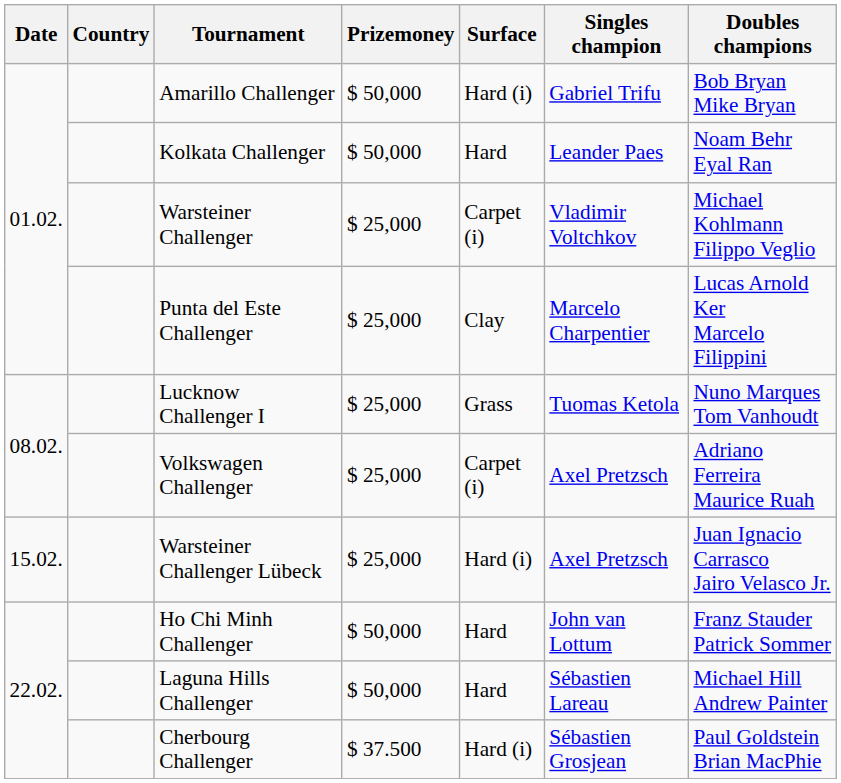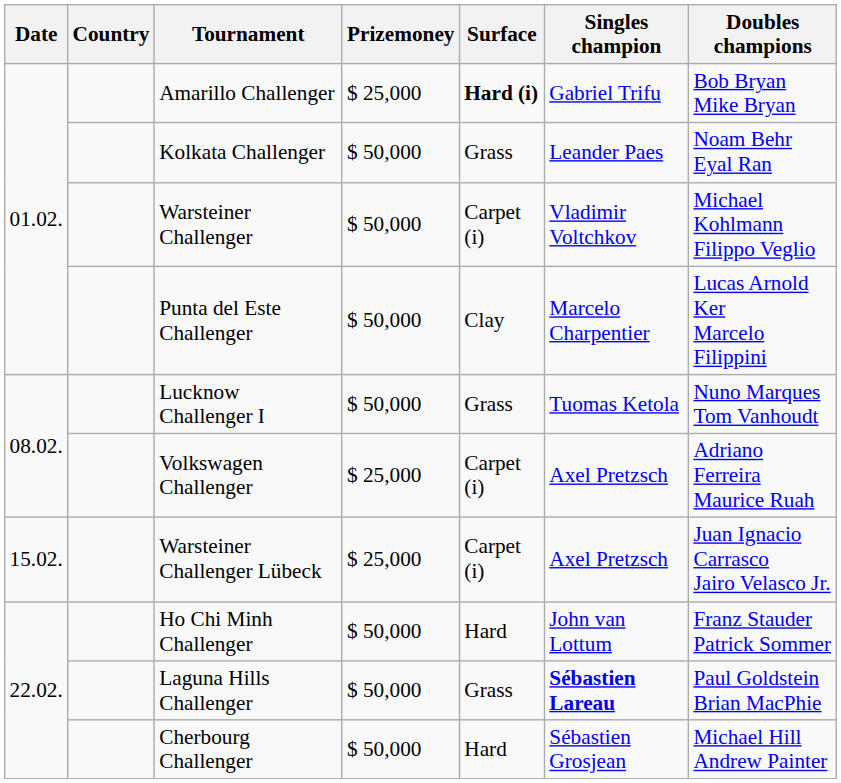Amarillo Challenger | Prizemoney: $ 50,000 -> $ 25,000
Amarillo Challenger | Surface: normal -> bold
Kolkata Challenger | Surface: Hard -> Grass
Warsteiner Challenger | Prizemoney: $ 25,000 -> $ 50,000
Punta del Este Challenger | Prizemoney: $ 25,000 -> $ 50,000
Lucknow Challenger I | Prizemoney: $ 25,000 -> $ 50,000
Warsteiner Challenger Lübeck | Surface: Hard (i) -> Carpet (i)
Laguna Hills Challenger | Surface: Hard -> Grass
Laguna Hills Challenger | Singles champion: normal -> bold
Laguna Hills Challenger | Doubles champions: Michael Hill Andrew Painter -> Paul Goldstein Brian MacPhie
Cherbourg Challenger | Prizemoney: $ 37.500 -> $ 50,000
Cherbourg Challenger | Surface: Hard (i) -> Hard
Cherbourg Challenger | Doubles champions: Paul Goldstein Brian MacPhie -> Michael Hill Andrew Painter
